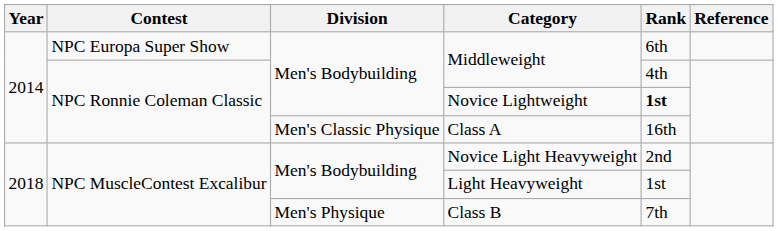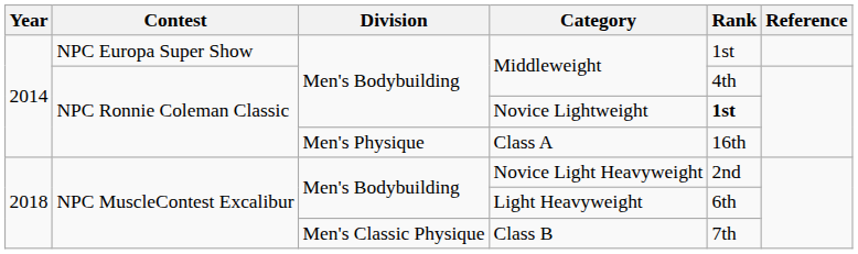NPC Europa Super Show / Middleweight | Rank: 6th -> 1st
Class A | Division: Men's Classic Physique -> Men's Physique
Light Heavyweight | Rank: 1st -> 6th
Class B | Division: Men's Physique -> Men's Classic Physique
